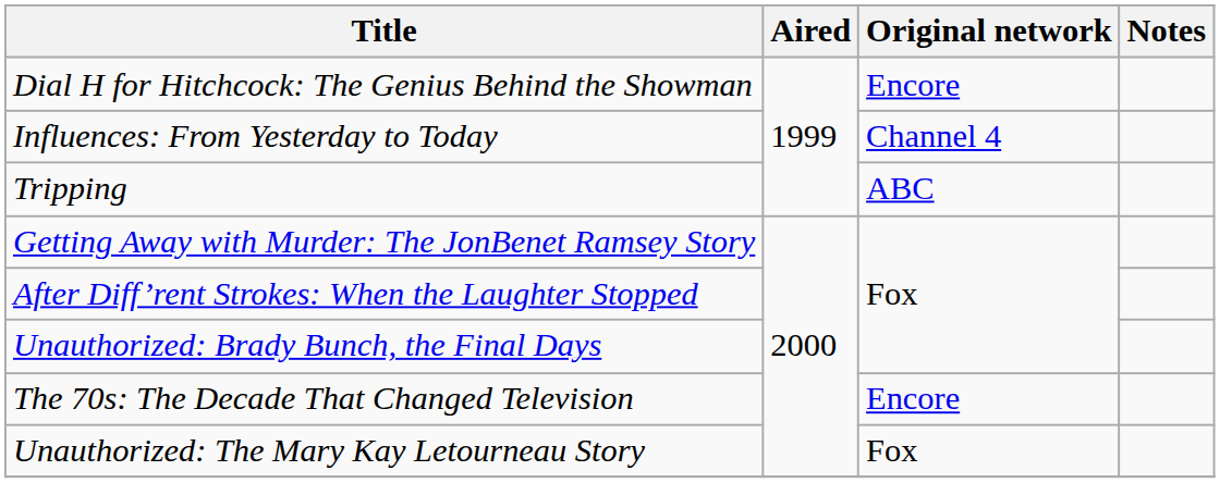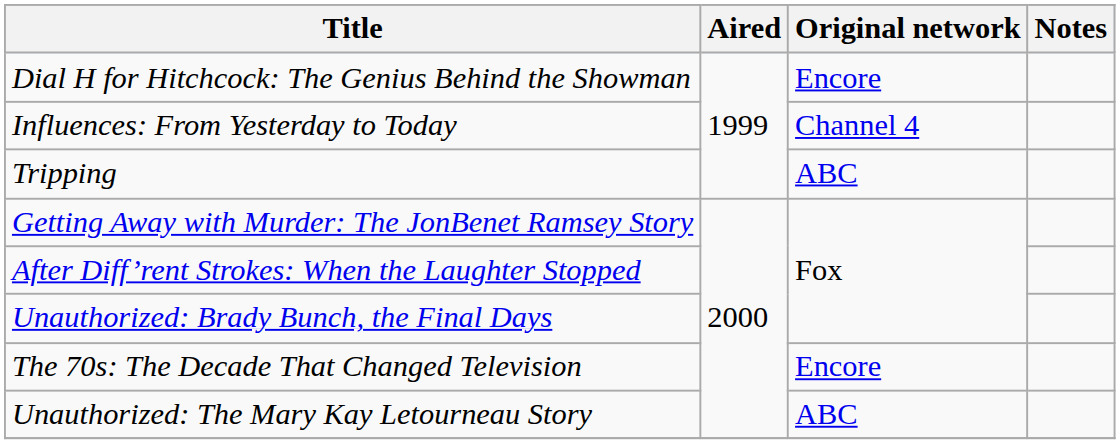Unauthorized: The Mary Kay Letourneau Story | Original network: Fox -> ABC
